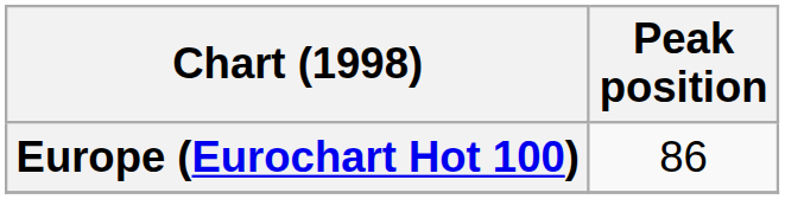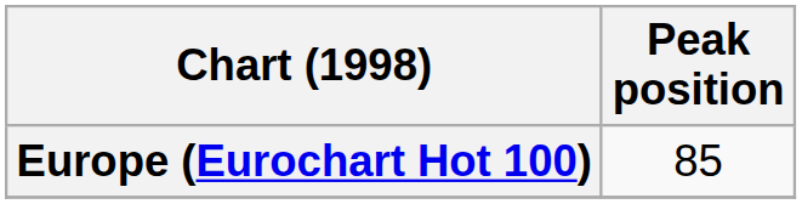Europe (Eurochart Hot 100) | Peak position: 86 -> 85
